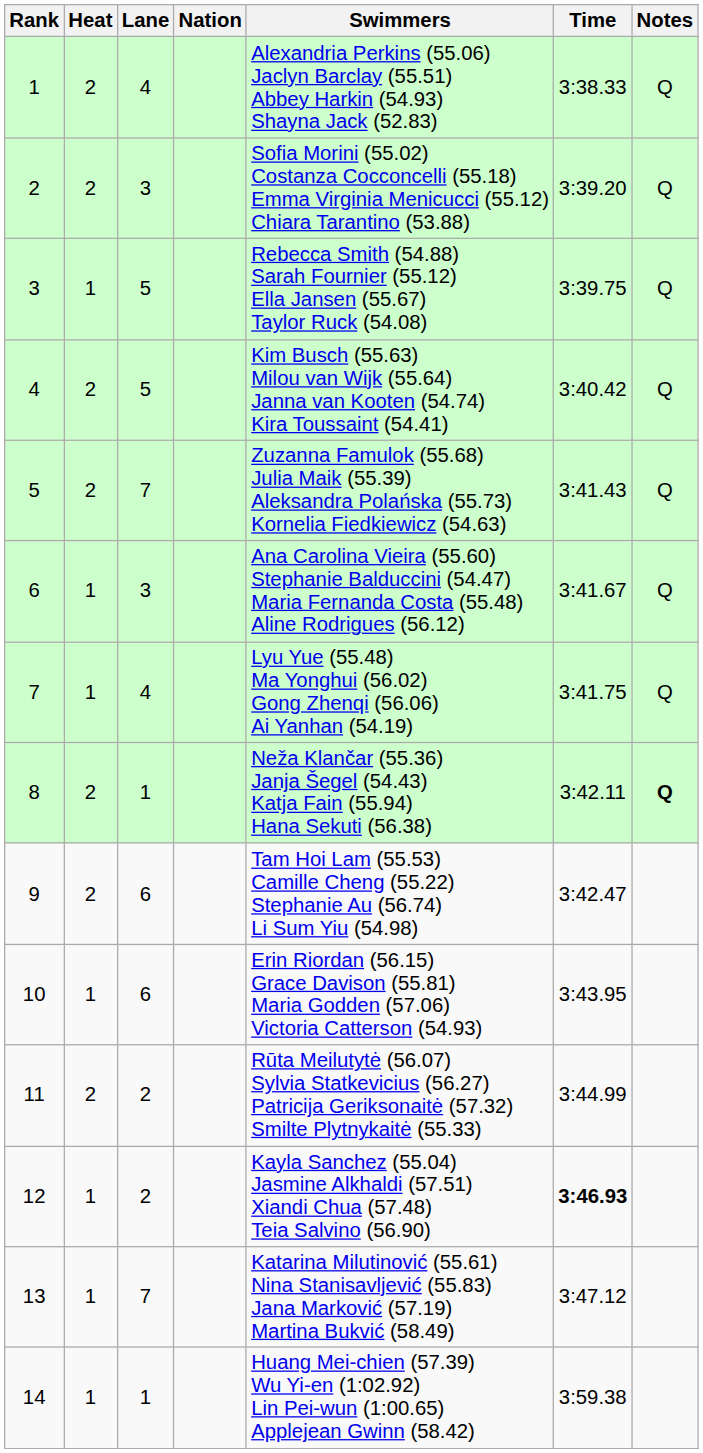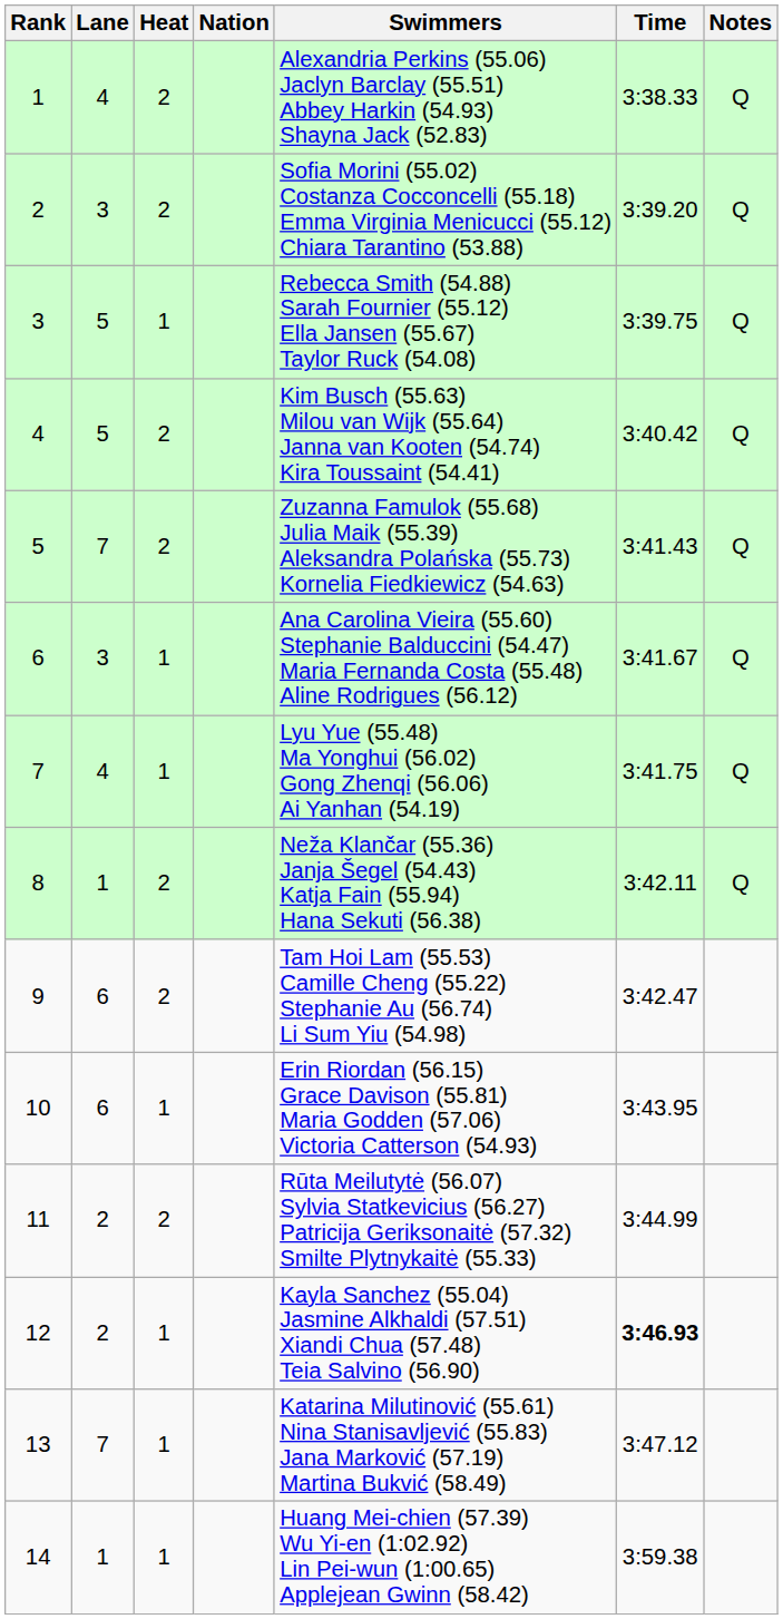columns swapped: Heat <-> Lane
8 | Notes: bold -> normal
